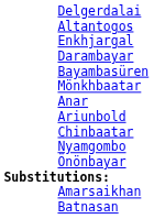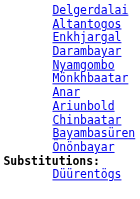rows swapped: Bayambasüren <-> Nyamgombo
+ row: Düürentögs
- row: Amarsaikhan
- row: Batnasan
